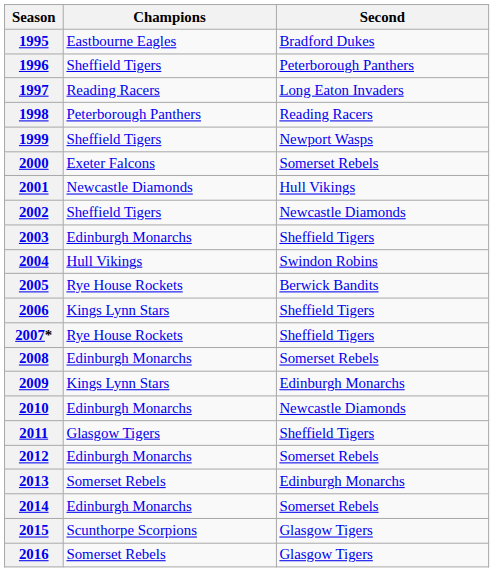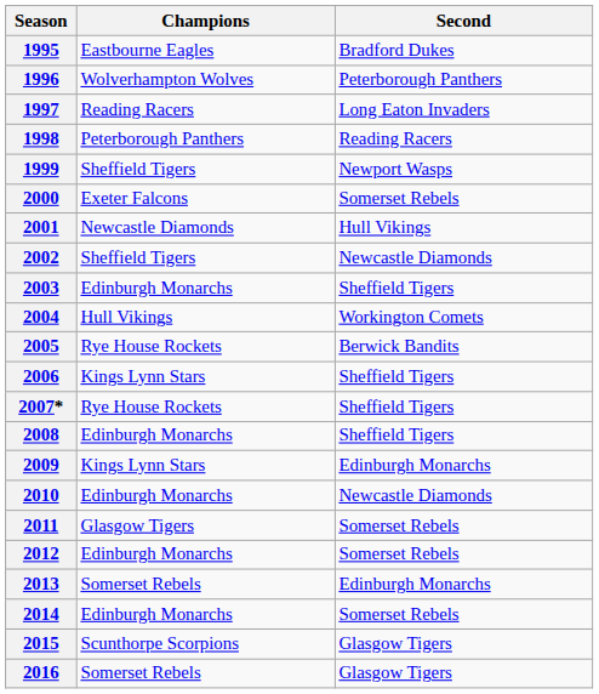1996 | Champions: Sheffield Tigers -> Wolverhampton Wolves
2004 | Second: Swindon Robins -> Workington Comets
2008 | Second: Somerset Rebels -> Sheffield Tigers
2011 | Second: Sheffield Tigers -> Somerset Rebels
